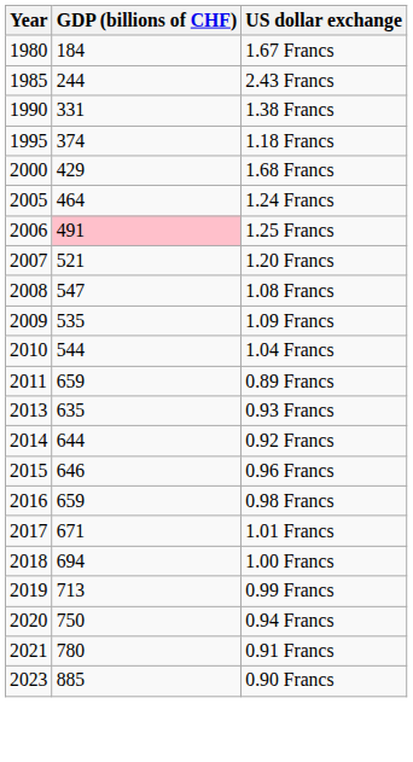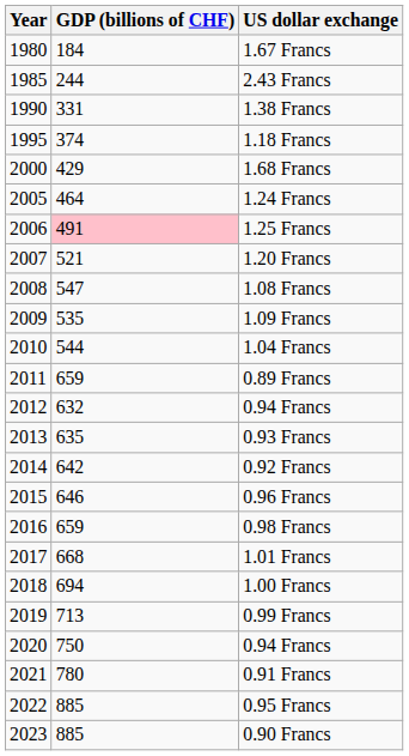+ row: 2012 | 632 | 0.94 Francs
0.92 Francs | GDP (billions of CHF): 644 -> 642
1.01 Francs | GDP (billions of CHF): 671 -> 668
+ row: 2022 | 885 | 0.95 Francs
